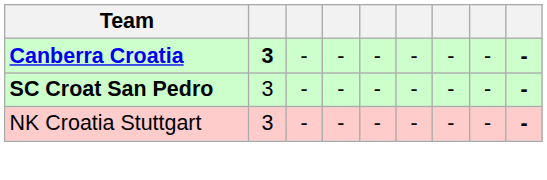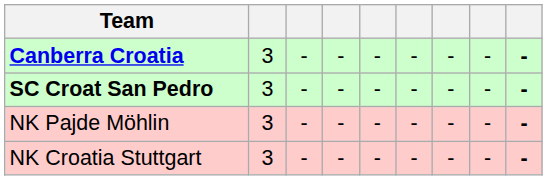Canberra Croatia | column 2: bold -> normal
+ row: NK Pajde Möhlin | 3 | - | - | - | - | - | - | -
